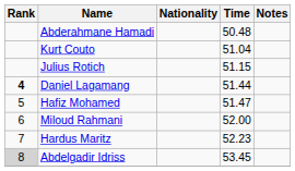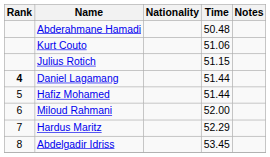Kurt Couto | Time: 51.04 -> 51.06
Hafiz Mohamed | Time: 51.47 -> 51.44
Hardus Maritz | Time: 52.23 -> 52.29
Abdelgadir Idriss | Rank: lightgrey background -> no background
